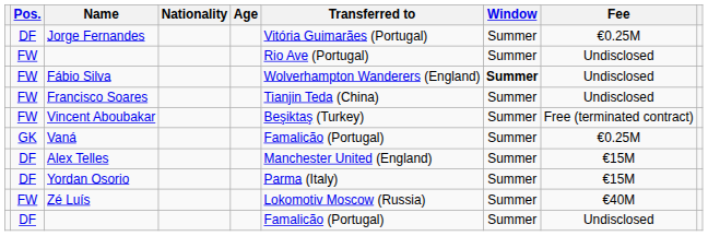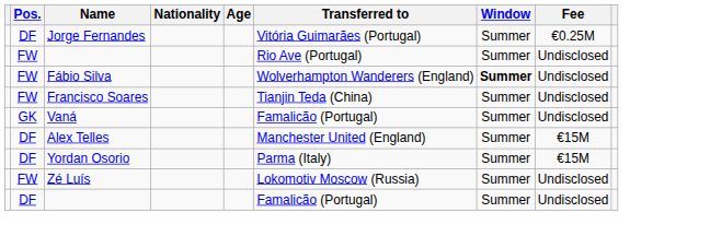- row: FW | Vincent Aboubakar | Beşiktaş (Turkey) | Summer | Free (terminated contract)
Vaná | Fee: €0.25M -> Undisclosed
Zé Luís | Fee: €40M -> Undisclosed
